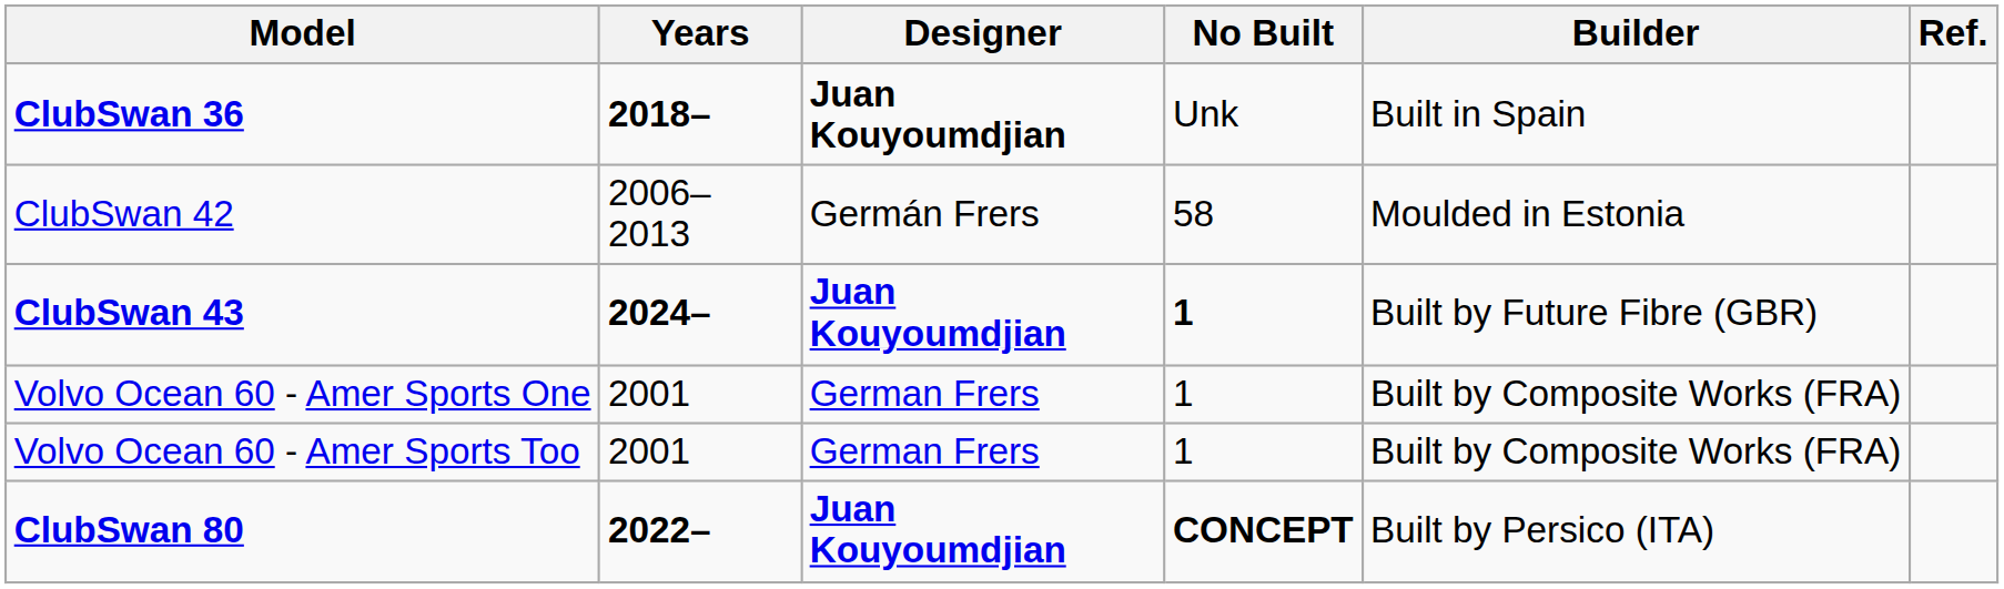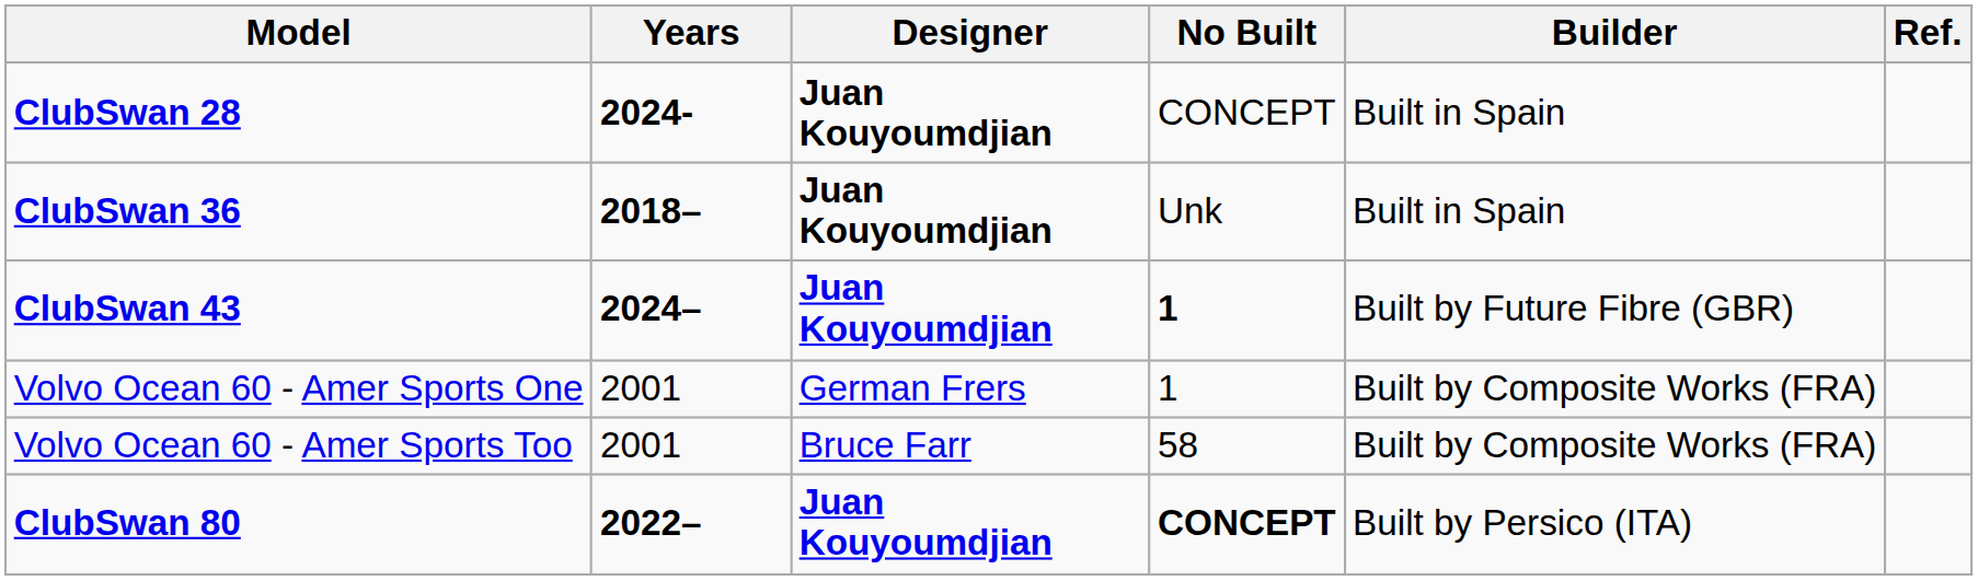+ row: ClubSwan 28 | 2024- | Juan Kouyoumdjian | CONCEPT | Built in Spain
- row: ClubSwan 42 | 2006–2013 | Germán Frers | 58 | Moulded in Estonia
Volvo Ocean 60 - Amer Sports Too | Designer: German Frers -> Bruce Farr
Volvo Ocean 60 - Amer Sports Too | No Built: 1 -> 58
